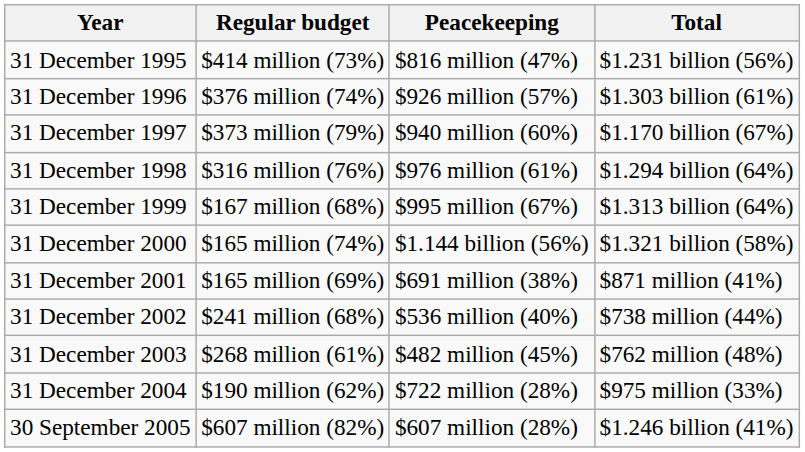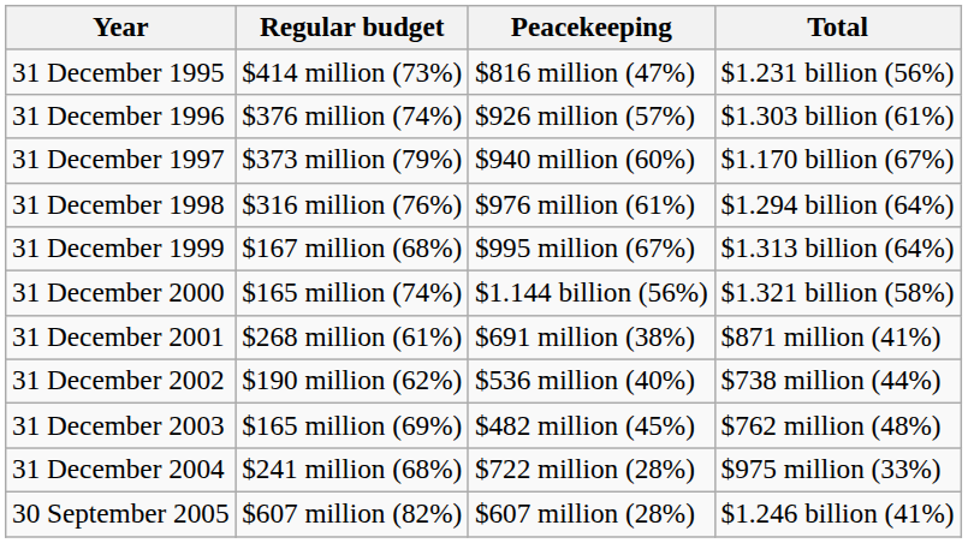31 December 2001 | Regular budget: $165 million (69%) -> $268 million (61%)
31 December 2002 | Regular budget: $241 million (68%) -> $190 million (62%)
31 December 2003 | Regular budget: $268 million (61%) -> $165 million (69%)
31 December 2004 | Regular budget: $190 million (62%) -> $241 million (68%)
